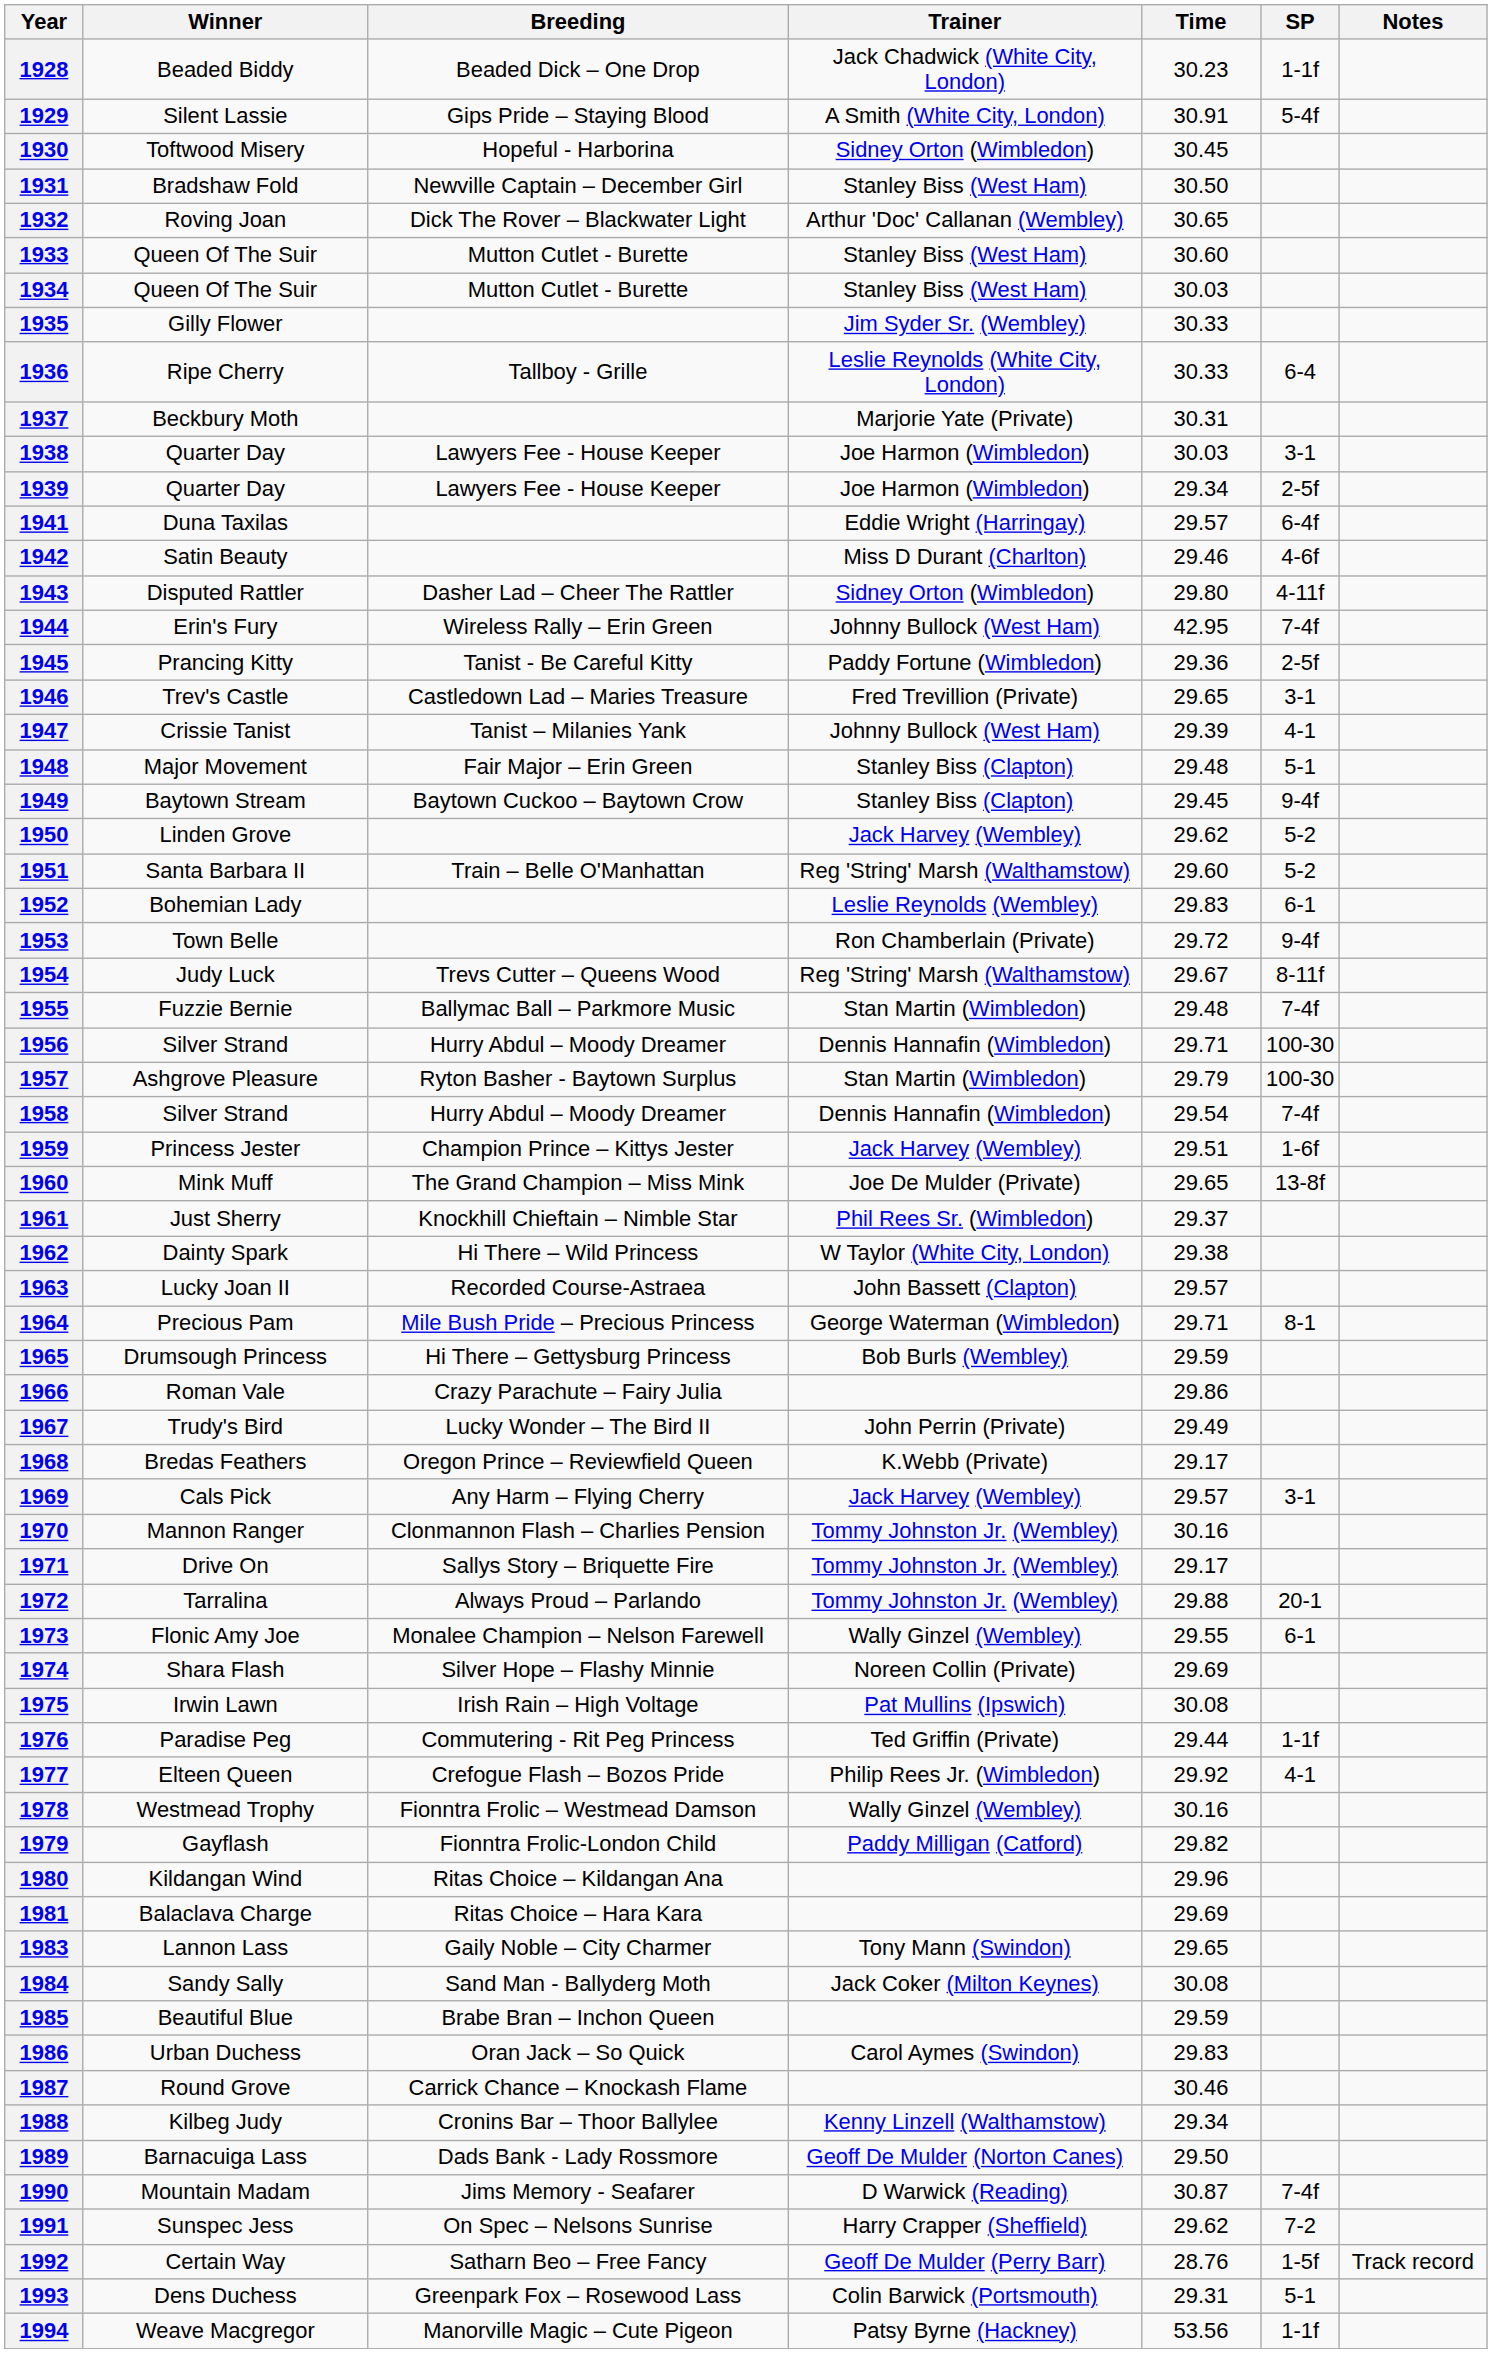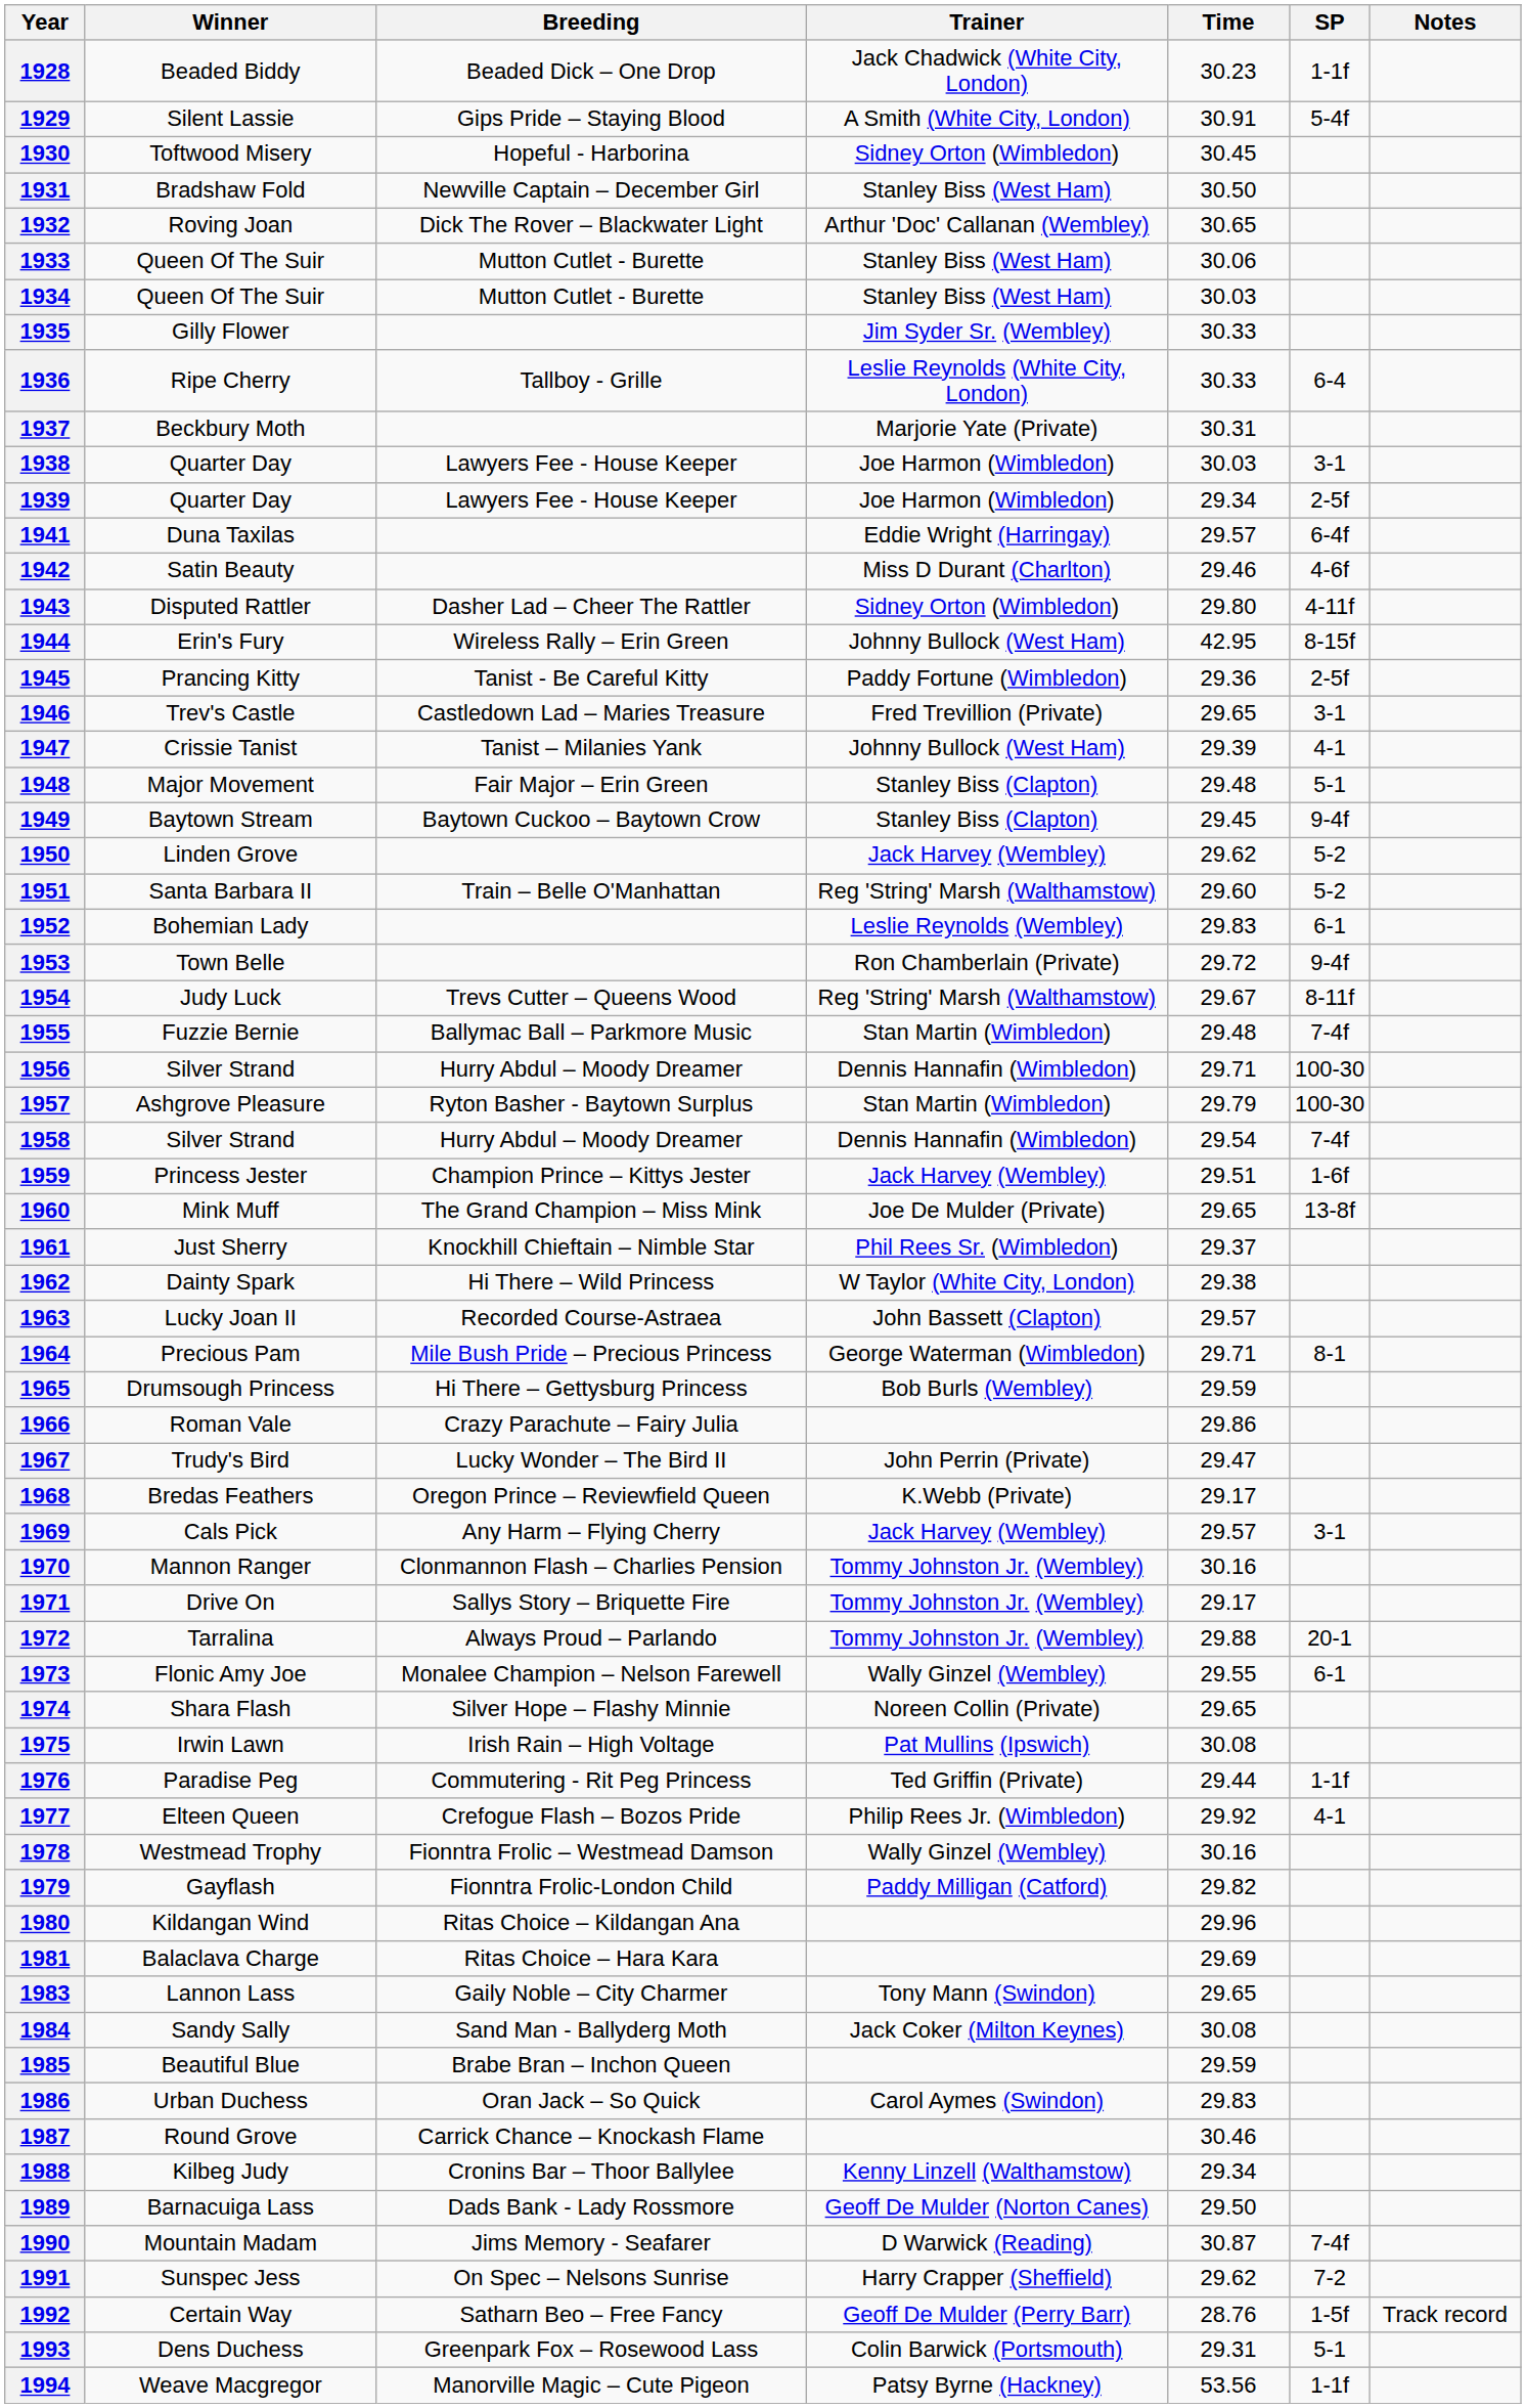1933 | Time: 30.60 -> 30.06
1944 | SP: 7-4f -> 8-15f
1967 | Time: 29.49 -> 29.47
1974 | Time: 29.69 -> 29.65
